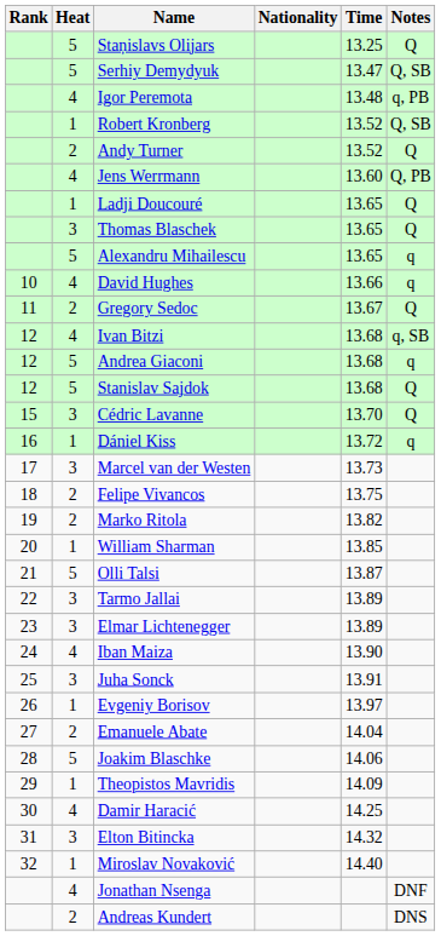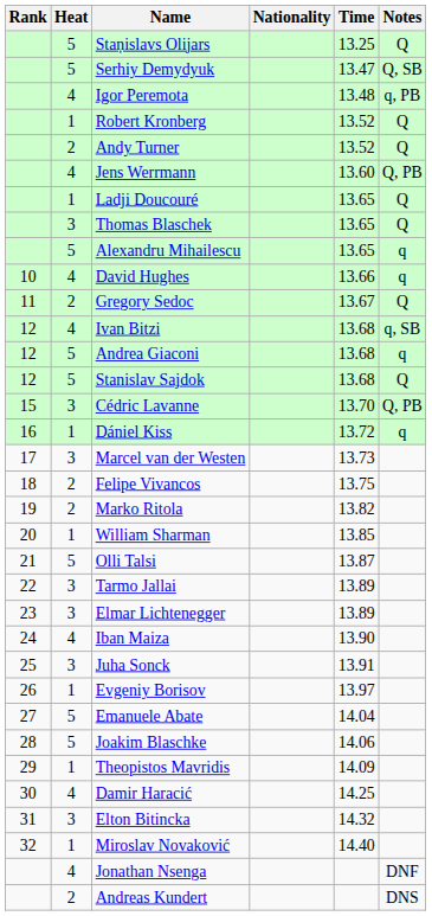Robert Kronberg | Notes: Q, SB -> Q
Cédric Lavanne | Notes: Q -> Q, PB
Emanuele Abate | Heat: 2 -> 5
